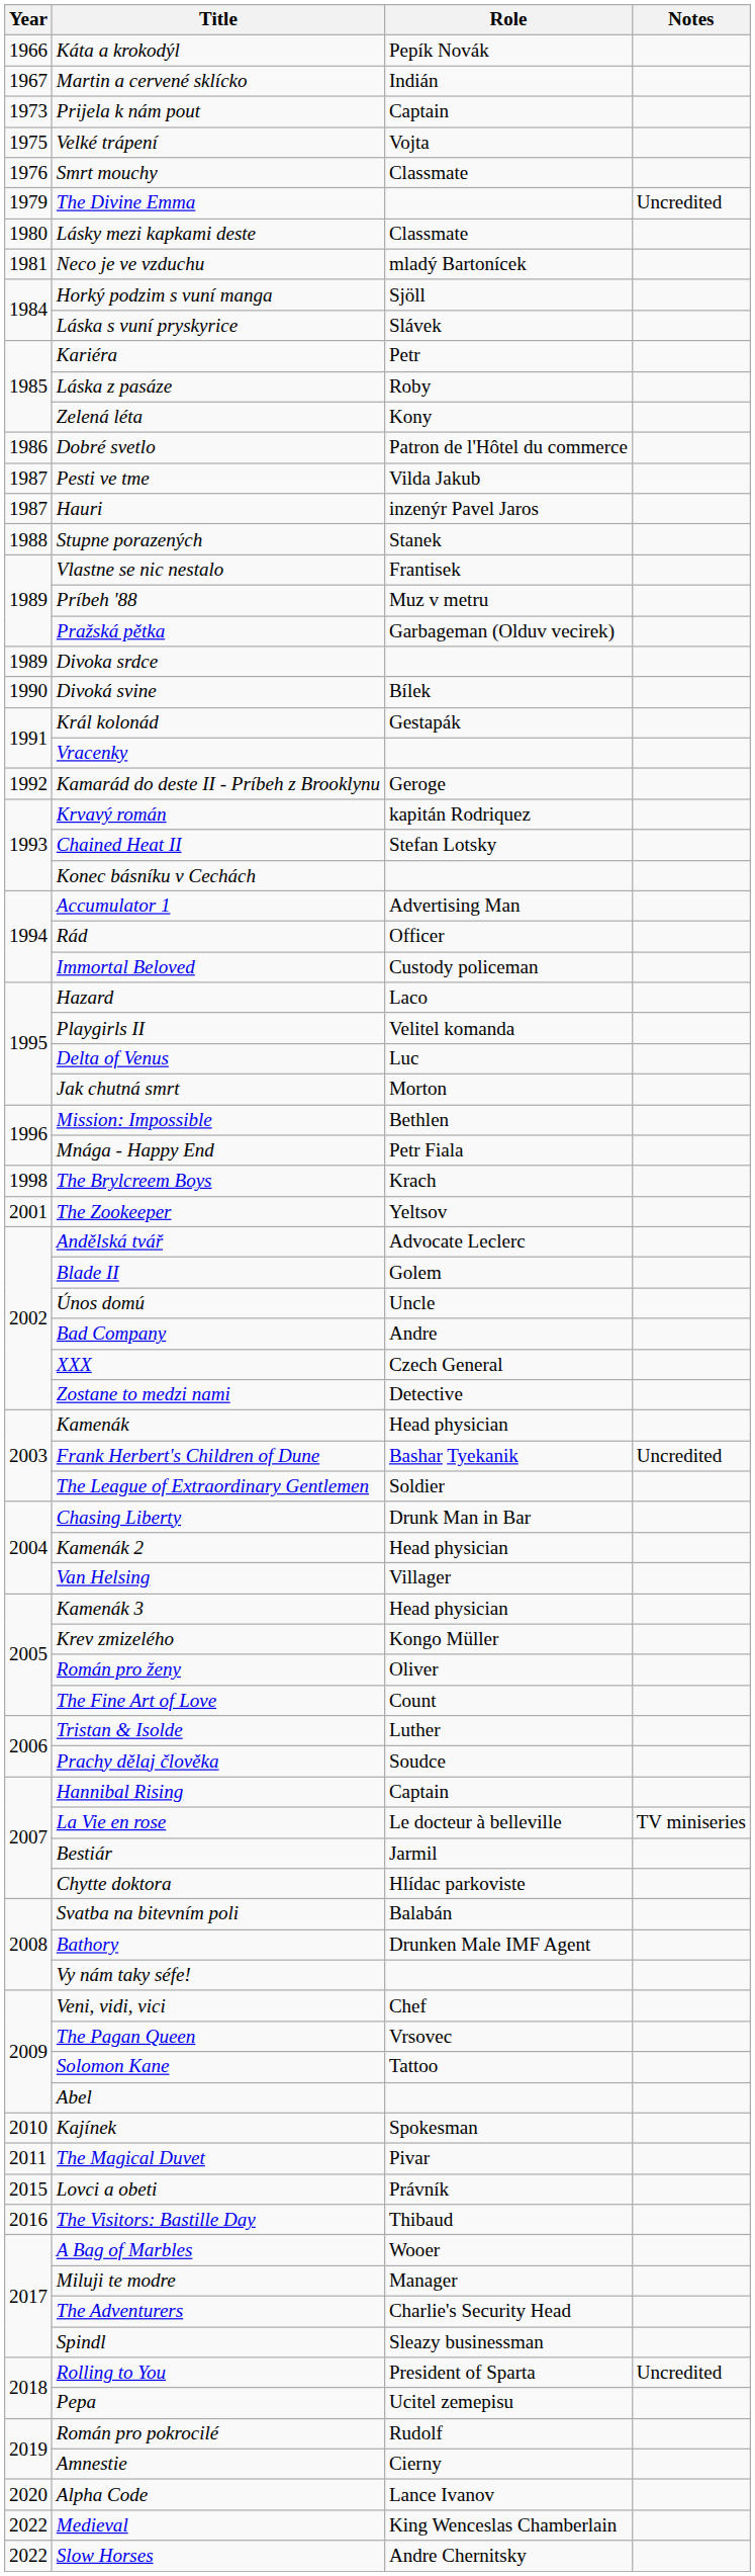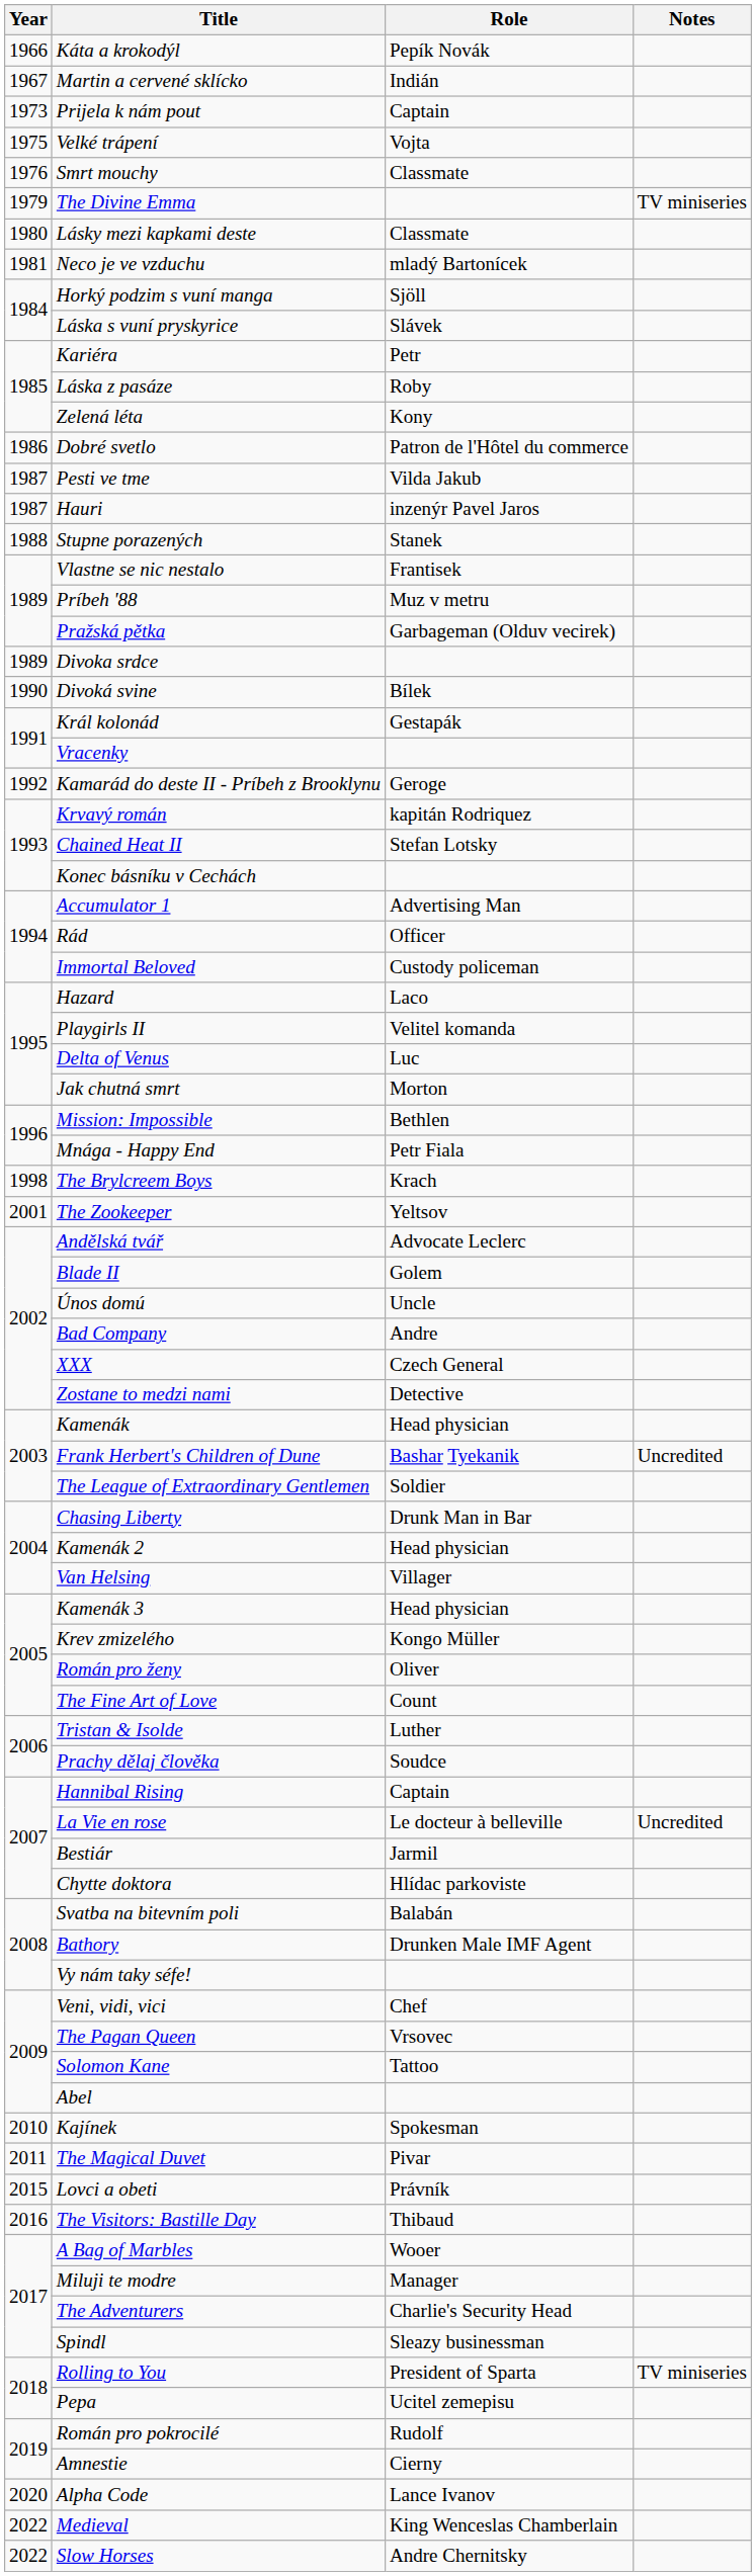The Divine Emma | Notes: Uncredited -> TV miniseries
La Vie en rose | Notes: TV miniseries -> Uncredited
Rolling to You | Notes: Uncredited -> TV miniseries
